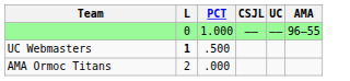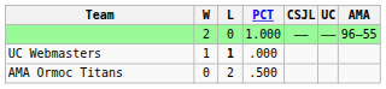+ column: W | 2 | 1 | 0
UC Webmasters | PCT: .500 -> .000
AMA Ormoc Titans | PCT: .000 -> .500
